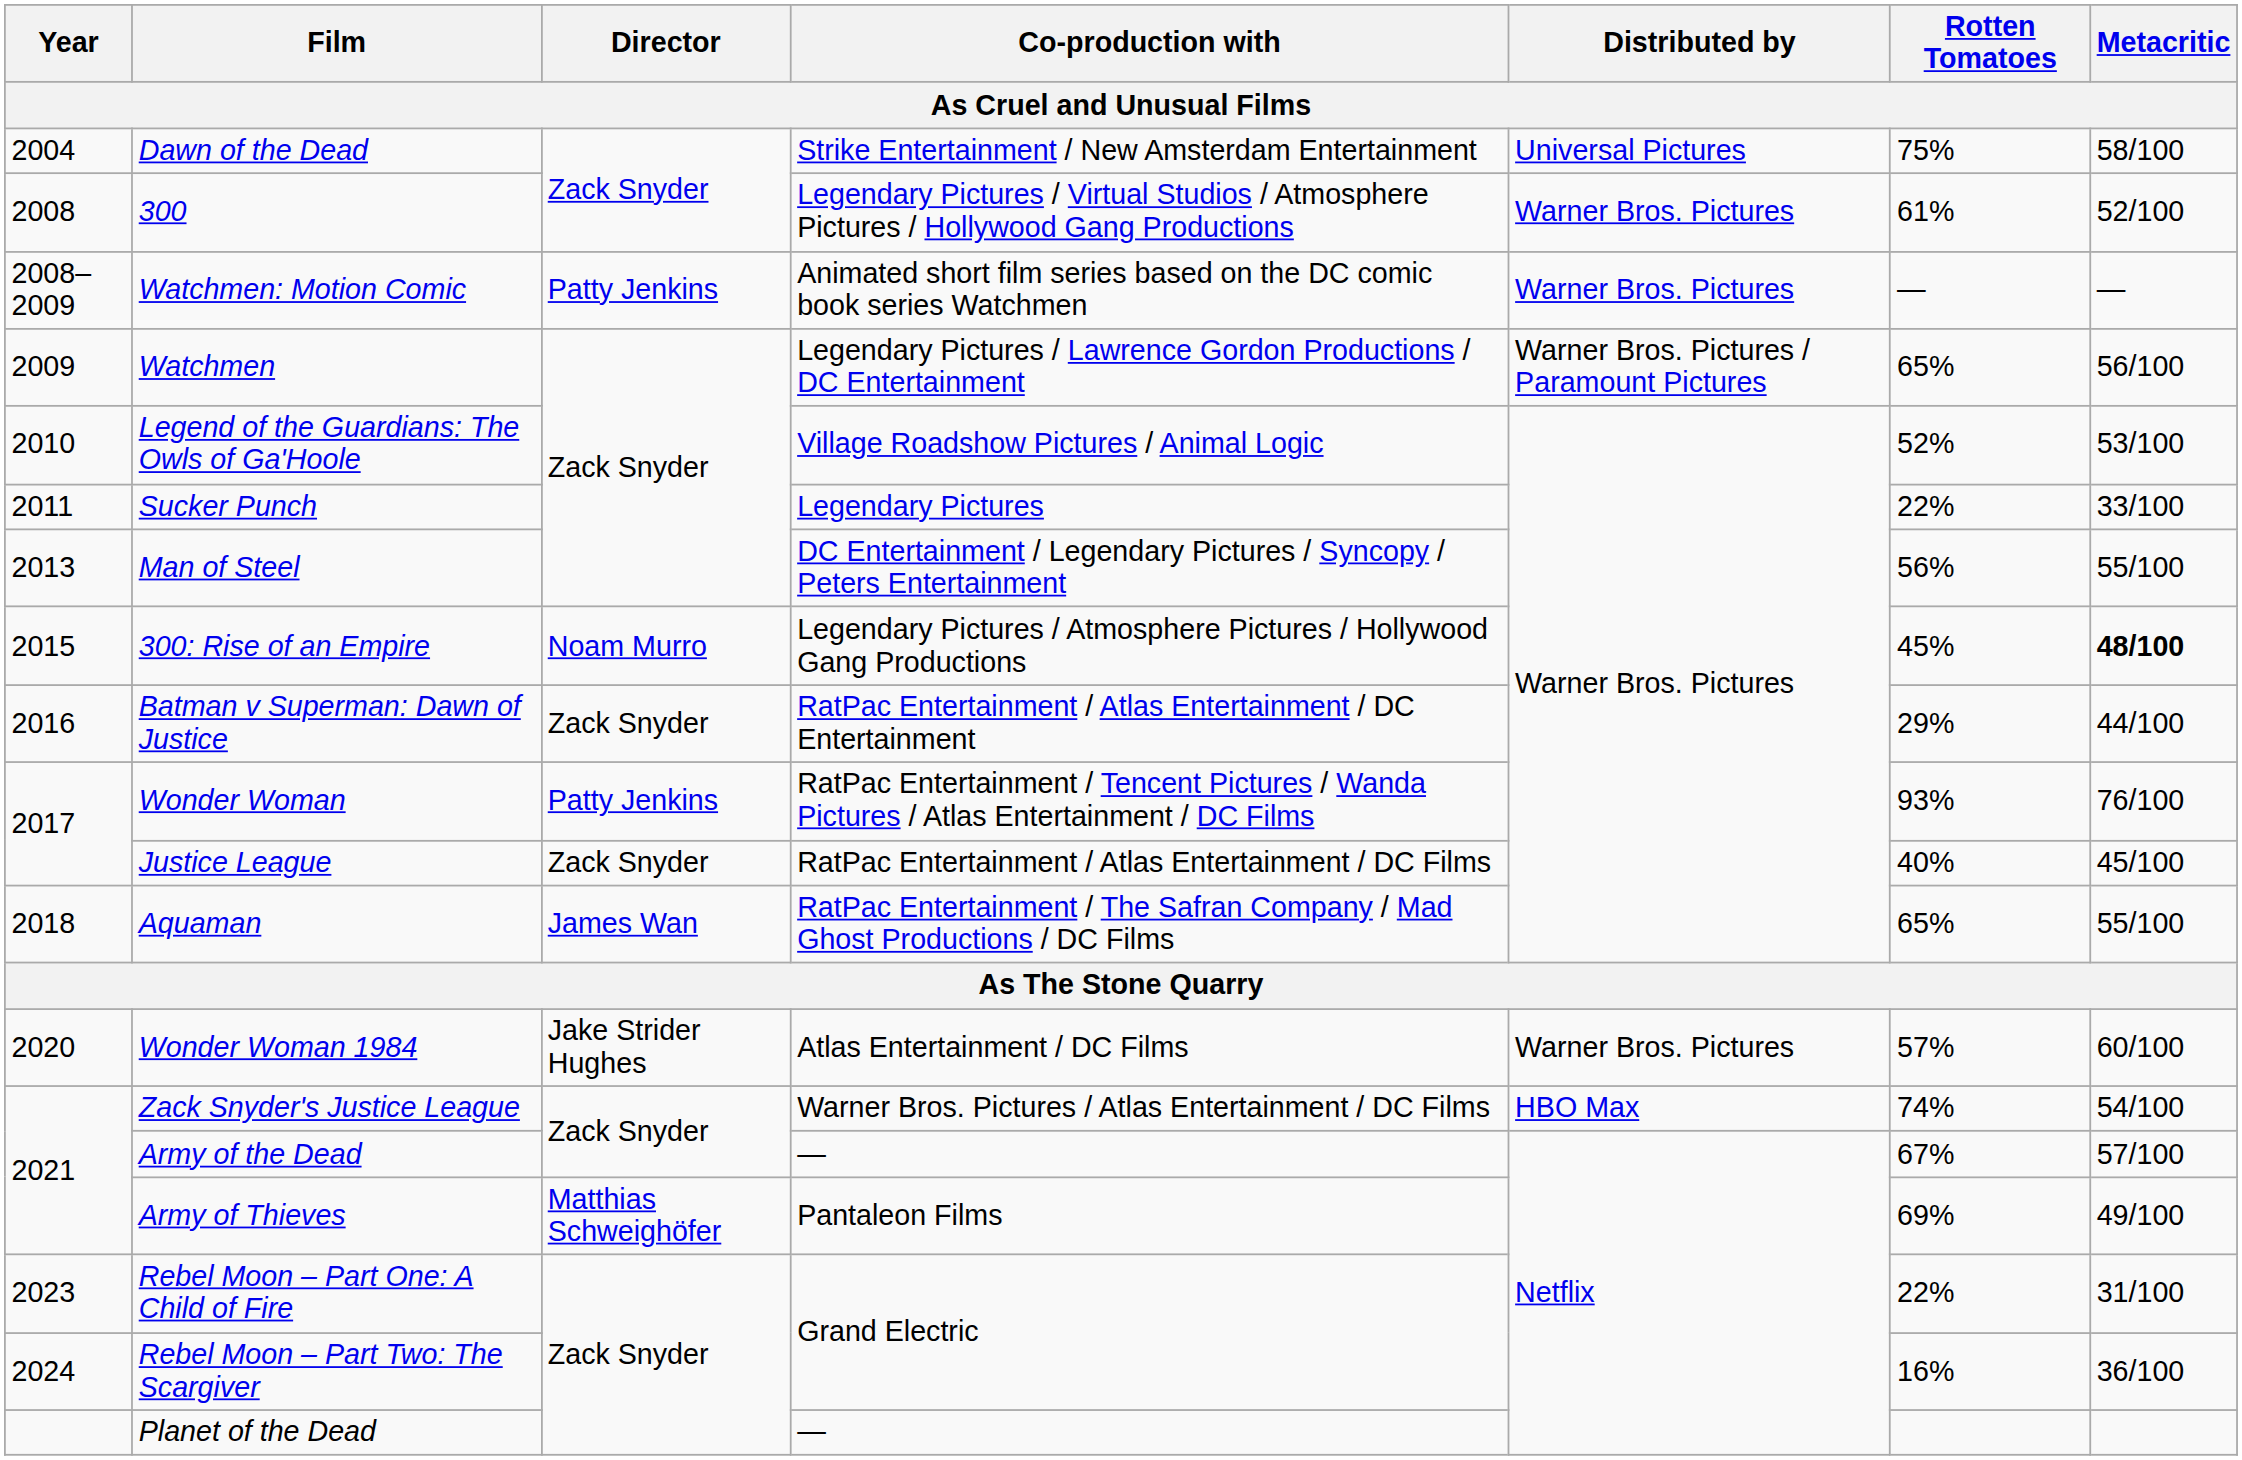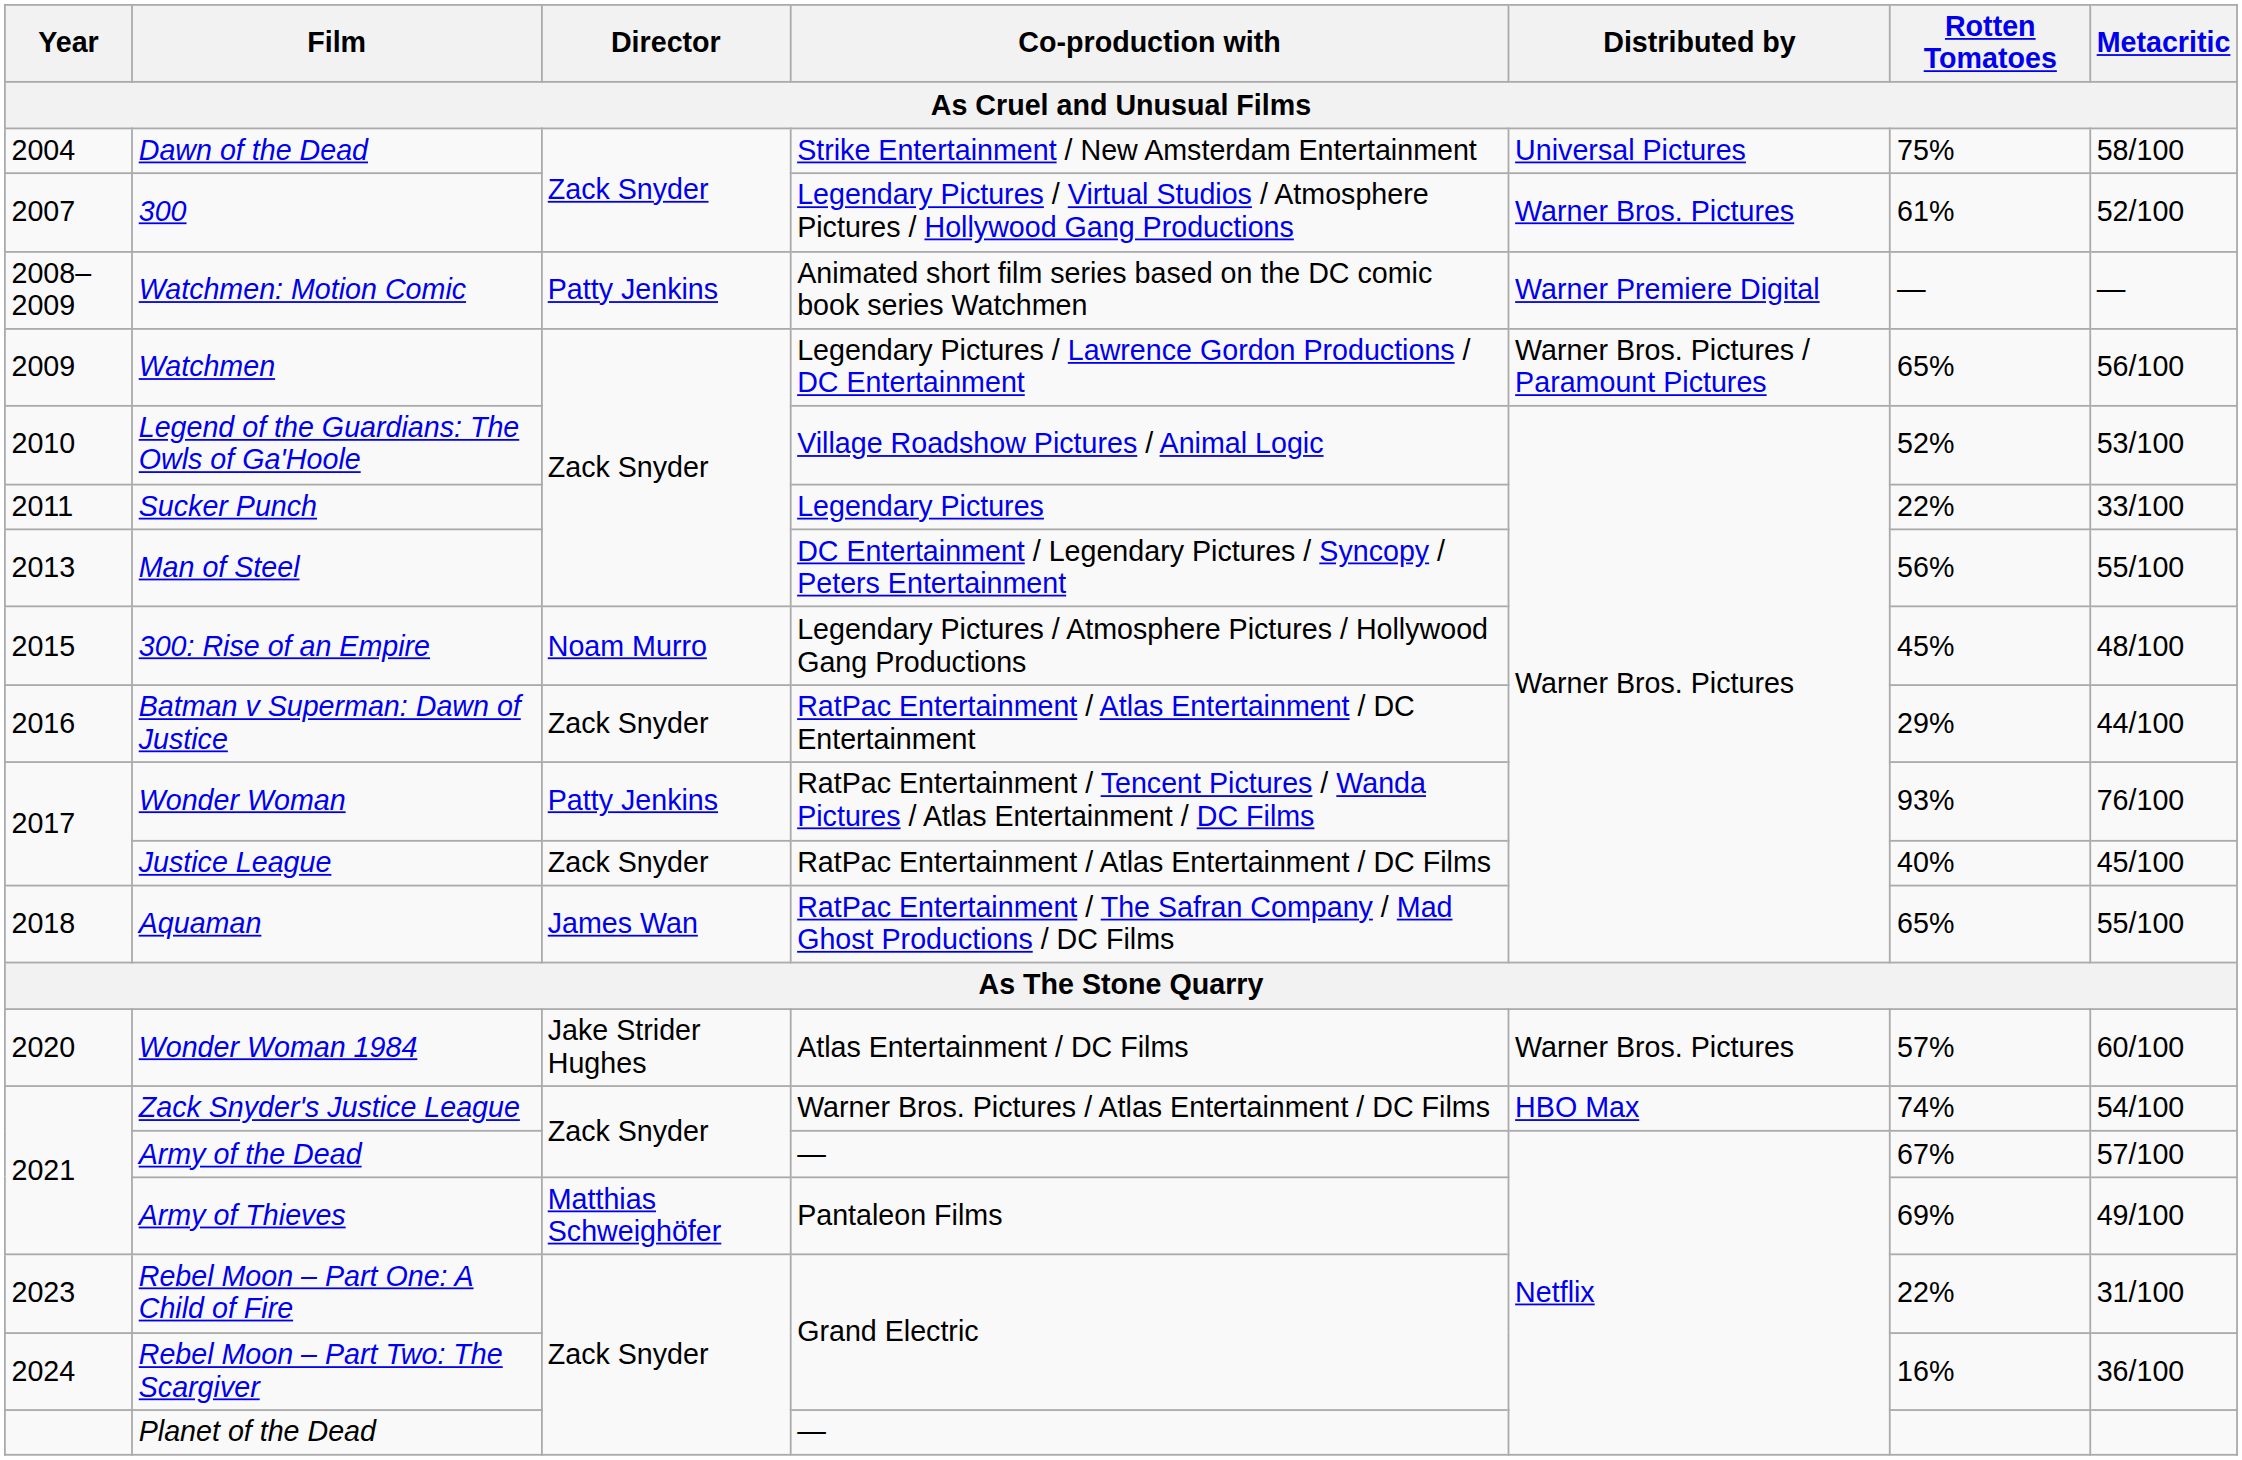300 | Year: 2008 -> 2007
Watchmen: Motion Comic | Distributed by: Warner Bros. Pictures -> Warner Premiere Digital
300: Rise of an Empire | Metacritic: bold -> normal
